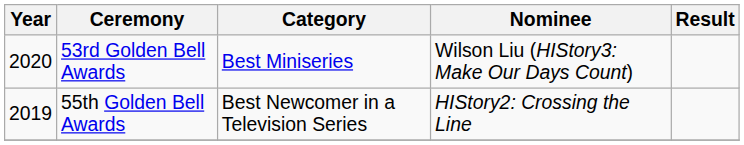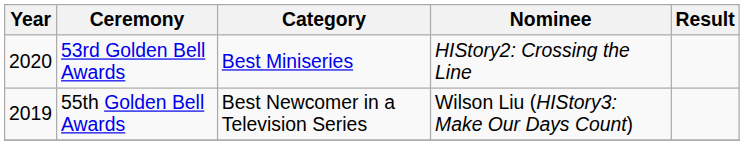53rd Golden Bell Awards | Nominee: Wilson Liu (HIStory3: Make Our Days Count) -> HIStory2: Crossing the Line
55th Golden Bell Awards | Nominee: HIStory2: Crossing the Line -> Wilson Liu (HIStory3: Make Our Days Count)
